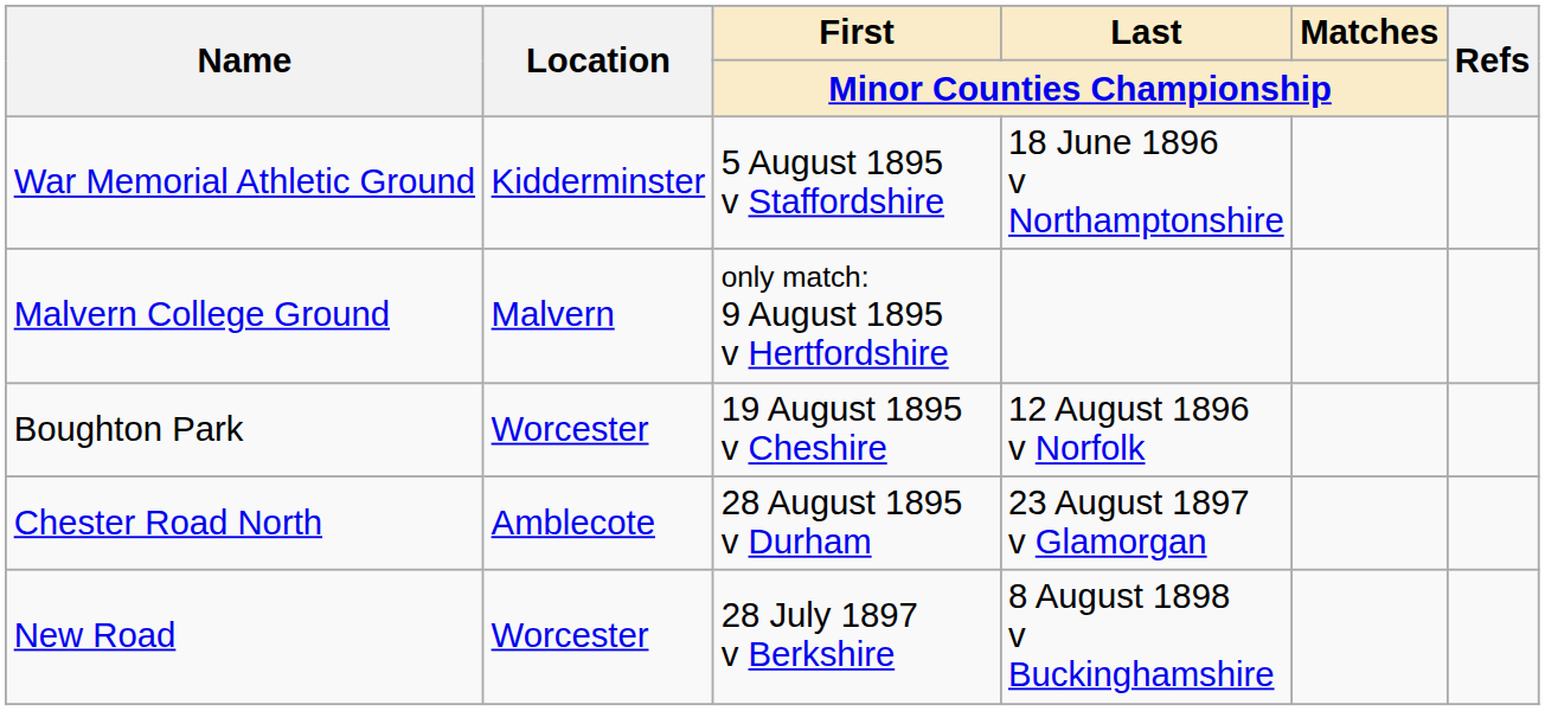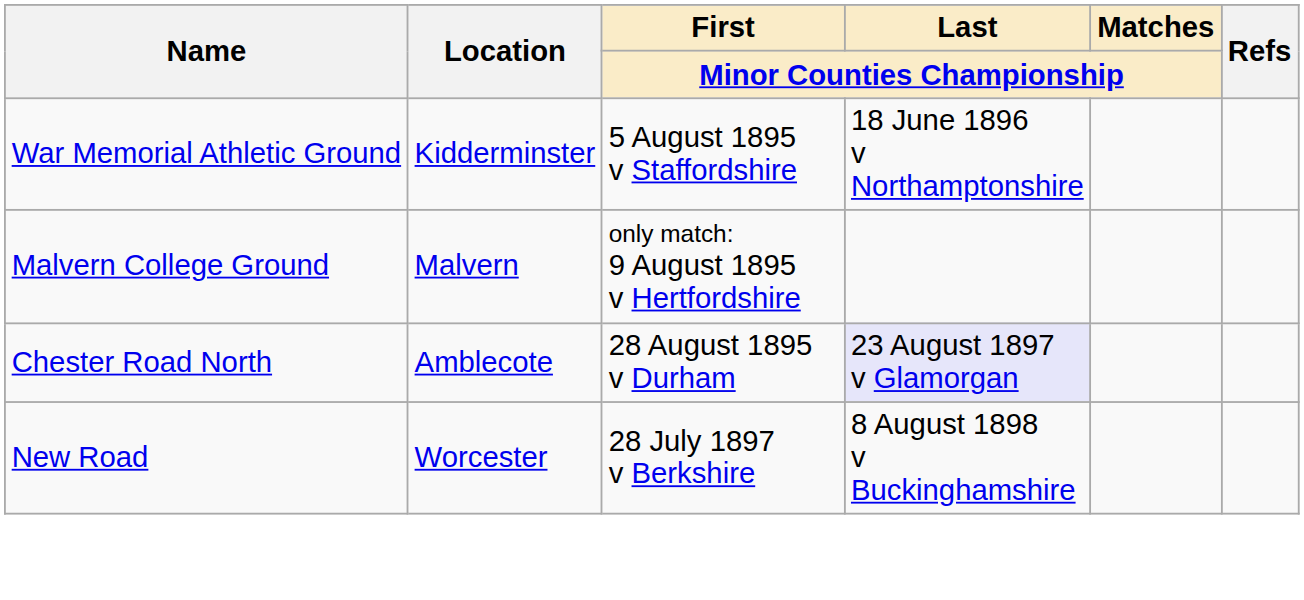- row: Boughton Park | Worcester | 19 August 1895 v Cheshire | 12 August 1896 v Norfolk
Chester Road North | Last / Minor Counties Championship: no background -> lavender background
